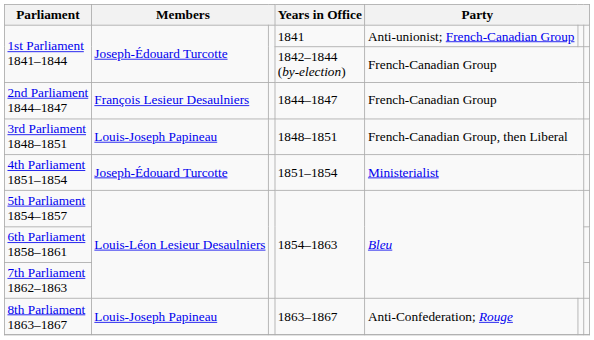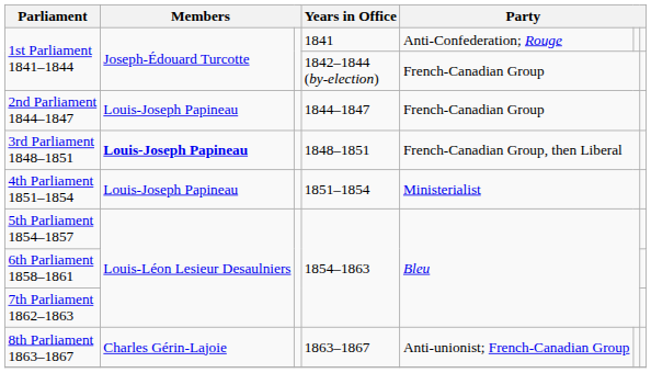1st Parliament 1841–1844 / 1841 | column 5: Anti-unionist; French-Canadian Group -> Anti-Confederation; Rouge
2nd Parliament 1844–1847 | column 2: François Lesieur Desaulniers -> Louis-Joseph Papineau
3rd Parliament 1848–1851 | column 2: normal -> bold
4th Parliament 1851–1854 | column 2: Joseph-Édouard Turcotte -> Louis-Joseph Papineau
8th Parliament 1863–1867 | column 2: Louis-Joseph Papineau -> Charles Gérin-Lajoie
8th Parliament 1863–1867 | column 5: Anti-Confederation; Rouge -> Anti-unionist; French-Canadian Group
